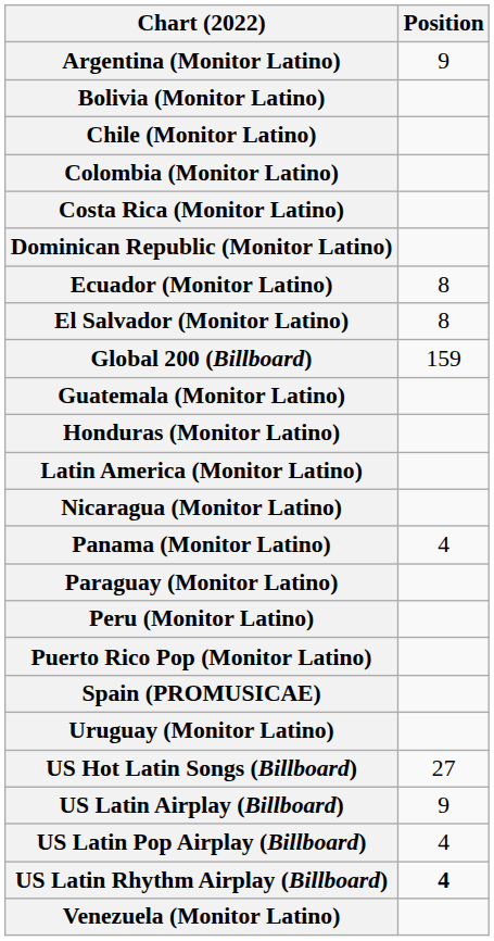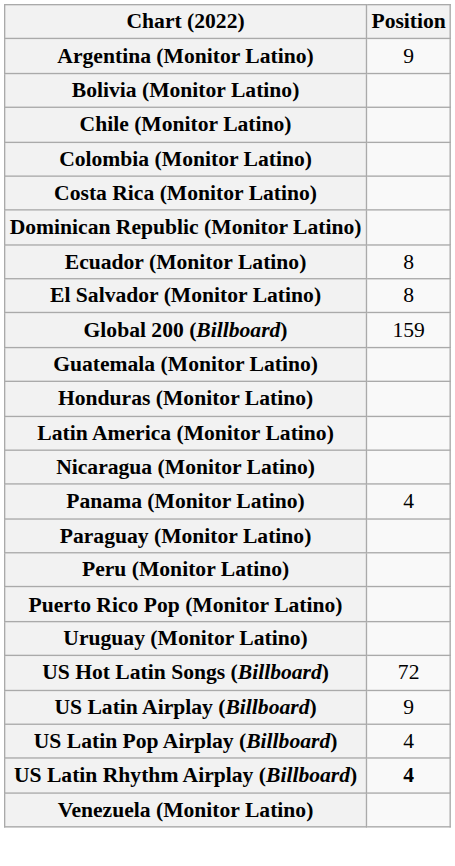- row: Spain (PROMUSICAE)
US Hot Latin Songs (Billboard) | Position: 27 -> 72
